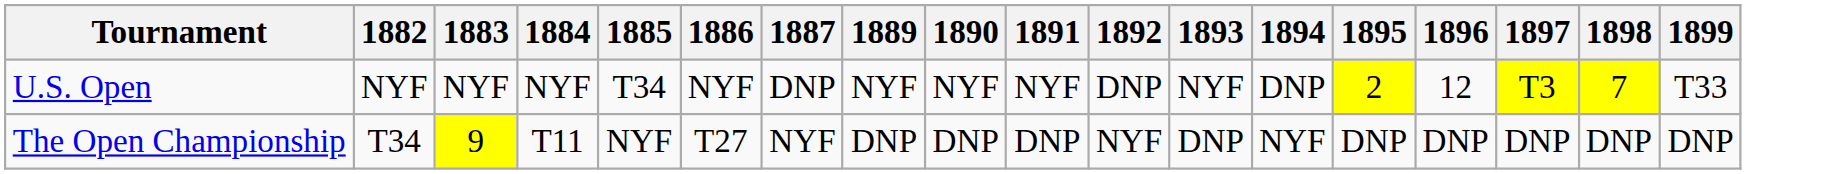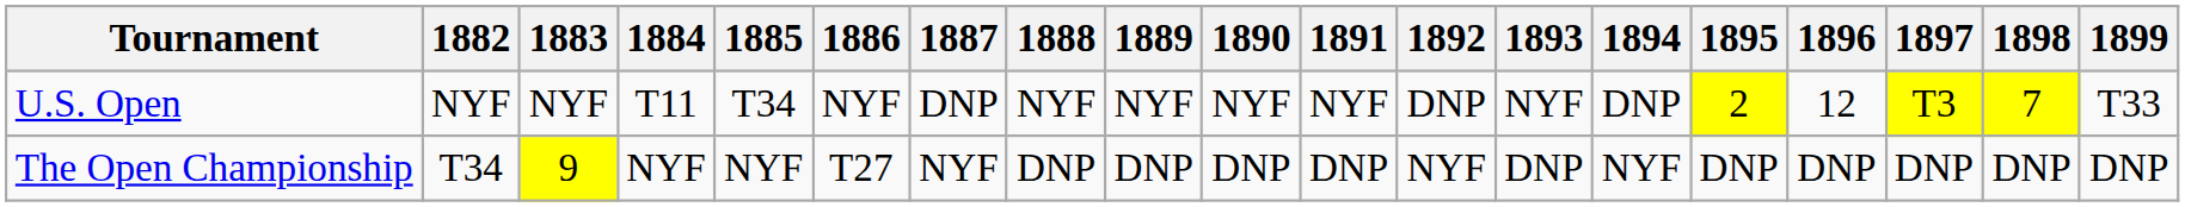+ column: 1888 | NYF | DNP
U.S. Open | 1884: NYF -> T11
The Open Championship | 1884: T11 -> NYF
